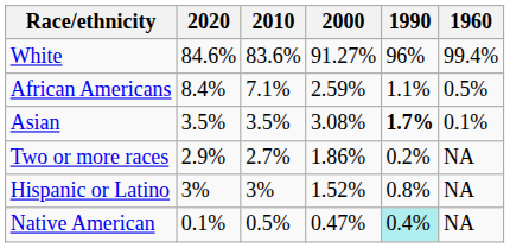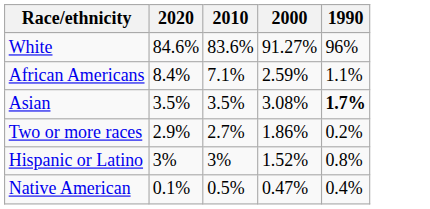- column: 1960 | 99.4% | 0.5% | 0.1% | NA | NA | NA
Native American | 1990: paleturquoise background -> no background
